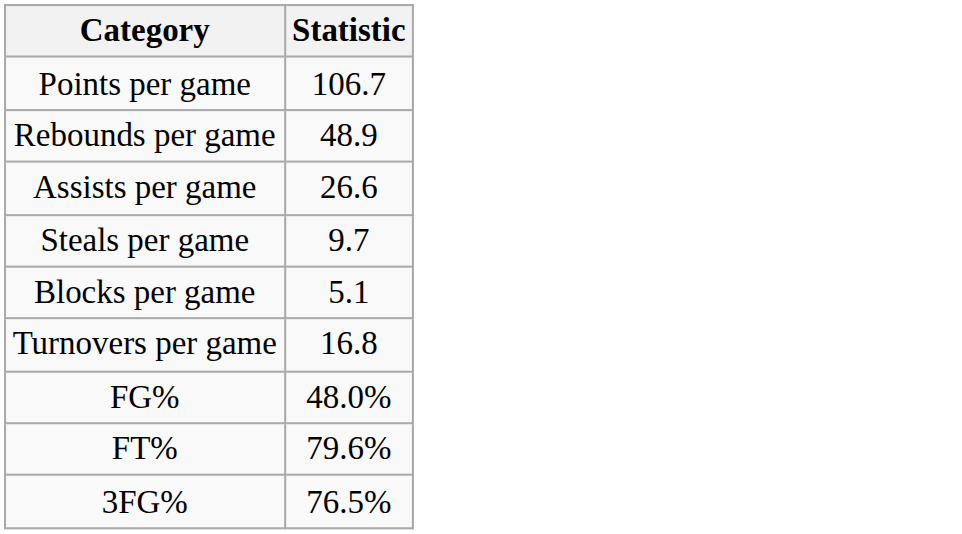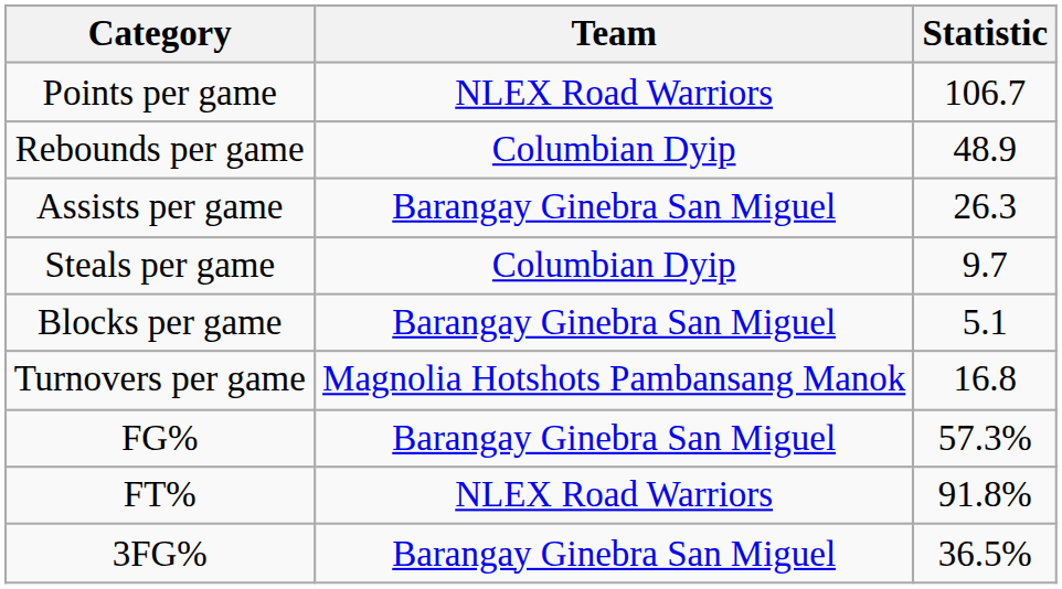+ column: Team | NLEX Road Warriors | Columbian Dyip | Barangay Ginebra San Miguel | Columbian Dyip | Barangay Ginebra San Miguel | Magnolia Hotshots Pambansang Manok | Barangay Ginebra San Miguel | NLEX Road Warriors | Barangay Ginebra San Miguel
Assists per game | Statistic: 26.6 -> 26.3
FG% | Statistic: 48.0% -> 57.3%
FT% | Statistic: 79.6% -> 91.8%
3FG% | Statistic: 76.5% -> 36.5%
